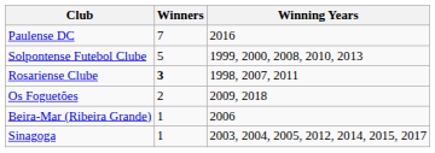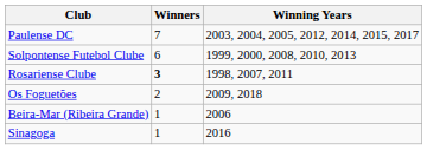Paulense DC | Winning Years: 2016 -> 2003, 2004, 2005, 2012, 2014, 2015, 2017
Solpontense Futebol Clube | Winners: 5 -> 6
Sinagoga | Winning Years: 2003, 2004, 2005, 2012, 2014, 2015, 2017 -> 2016
